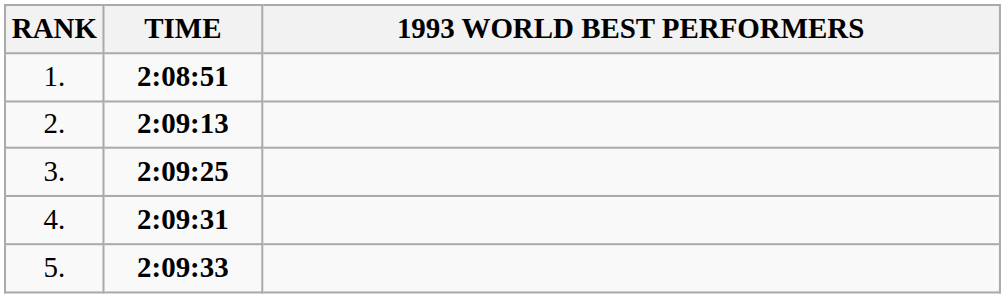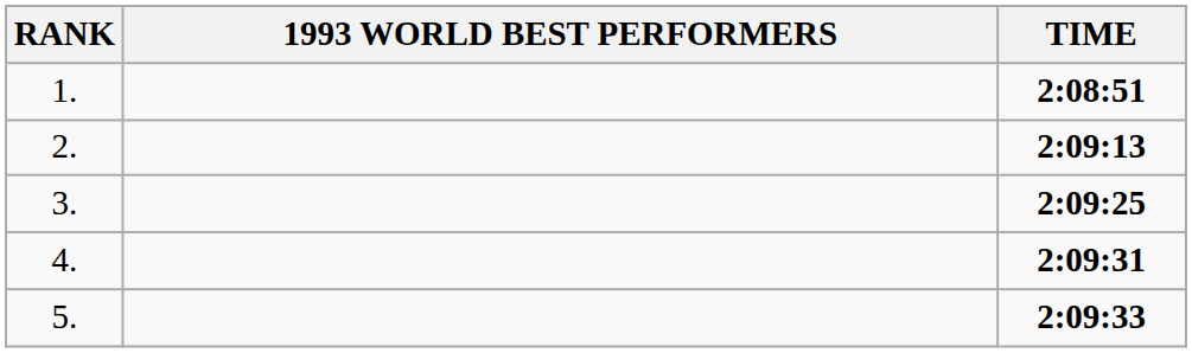columns swapped: 1993 WORLD BEST PERFORMERS <-> TIME
